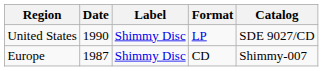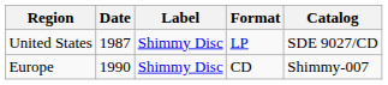United States | Date: 1990 -> 1987
Europe | Date: 1987 -> 1990
